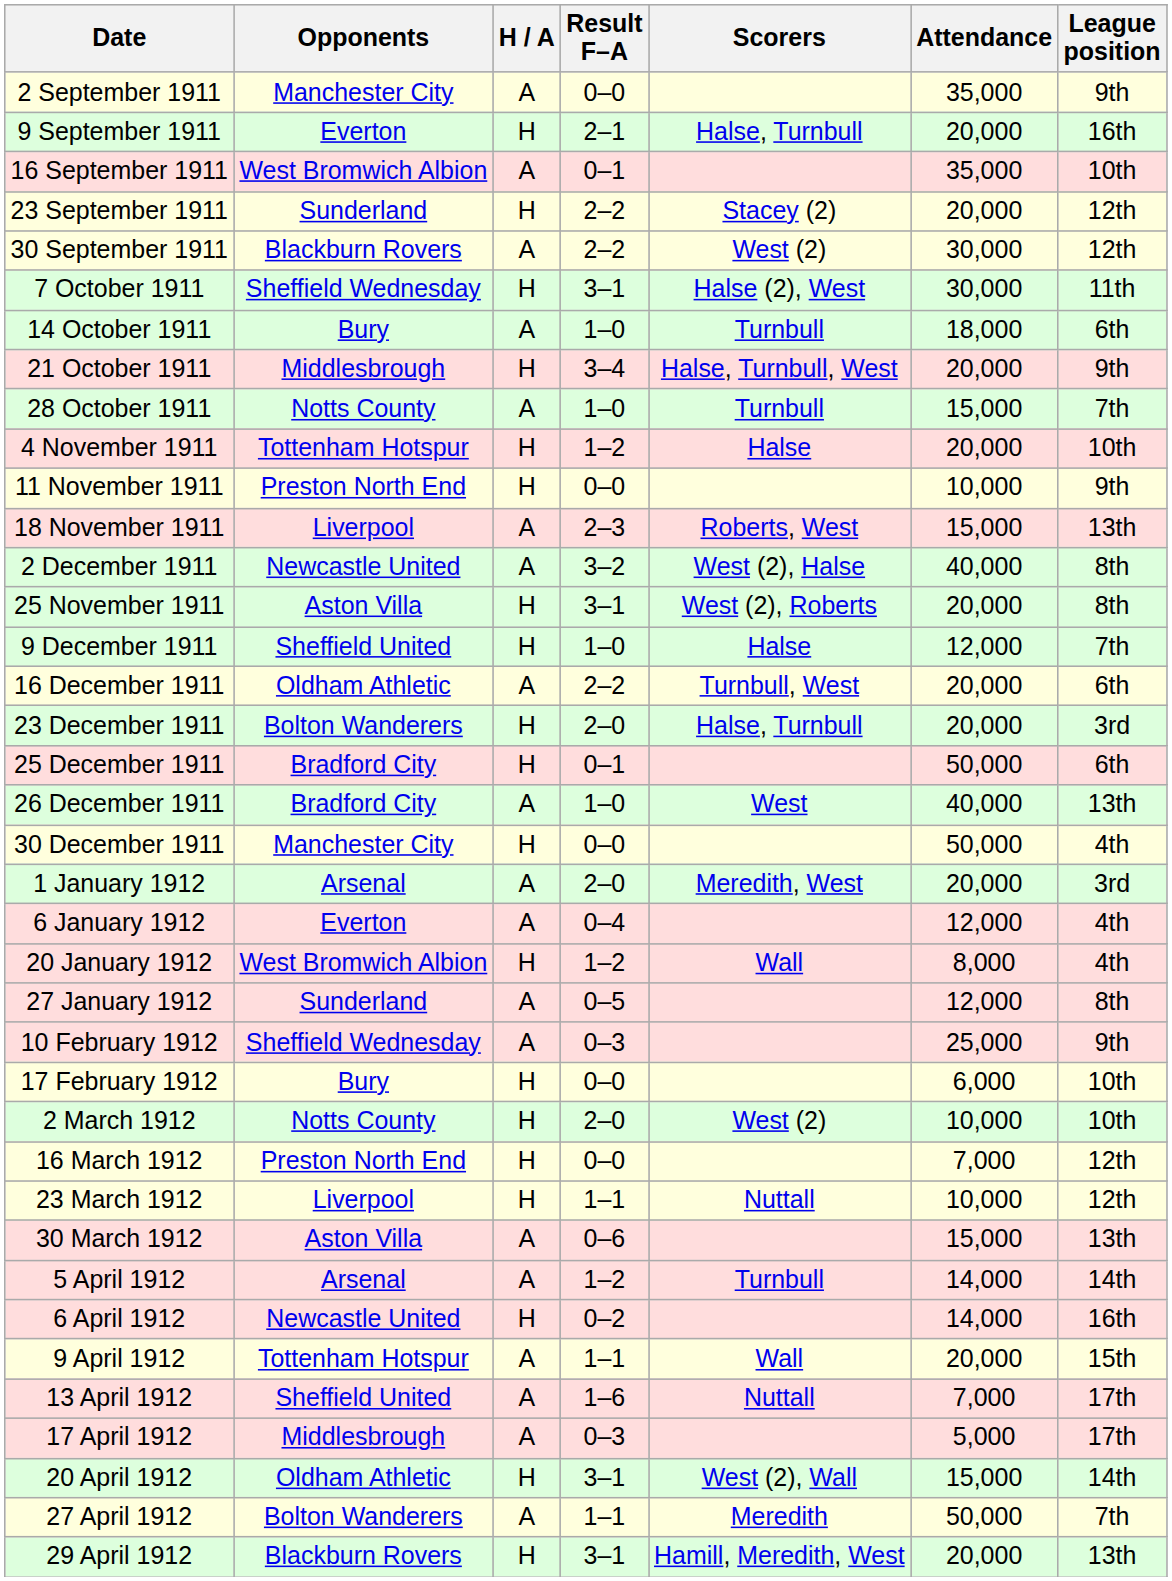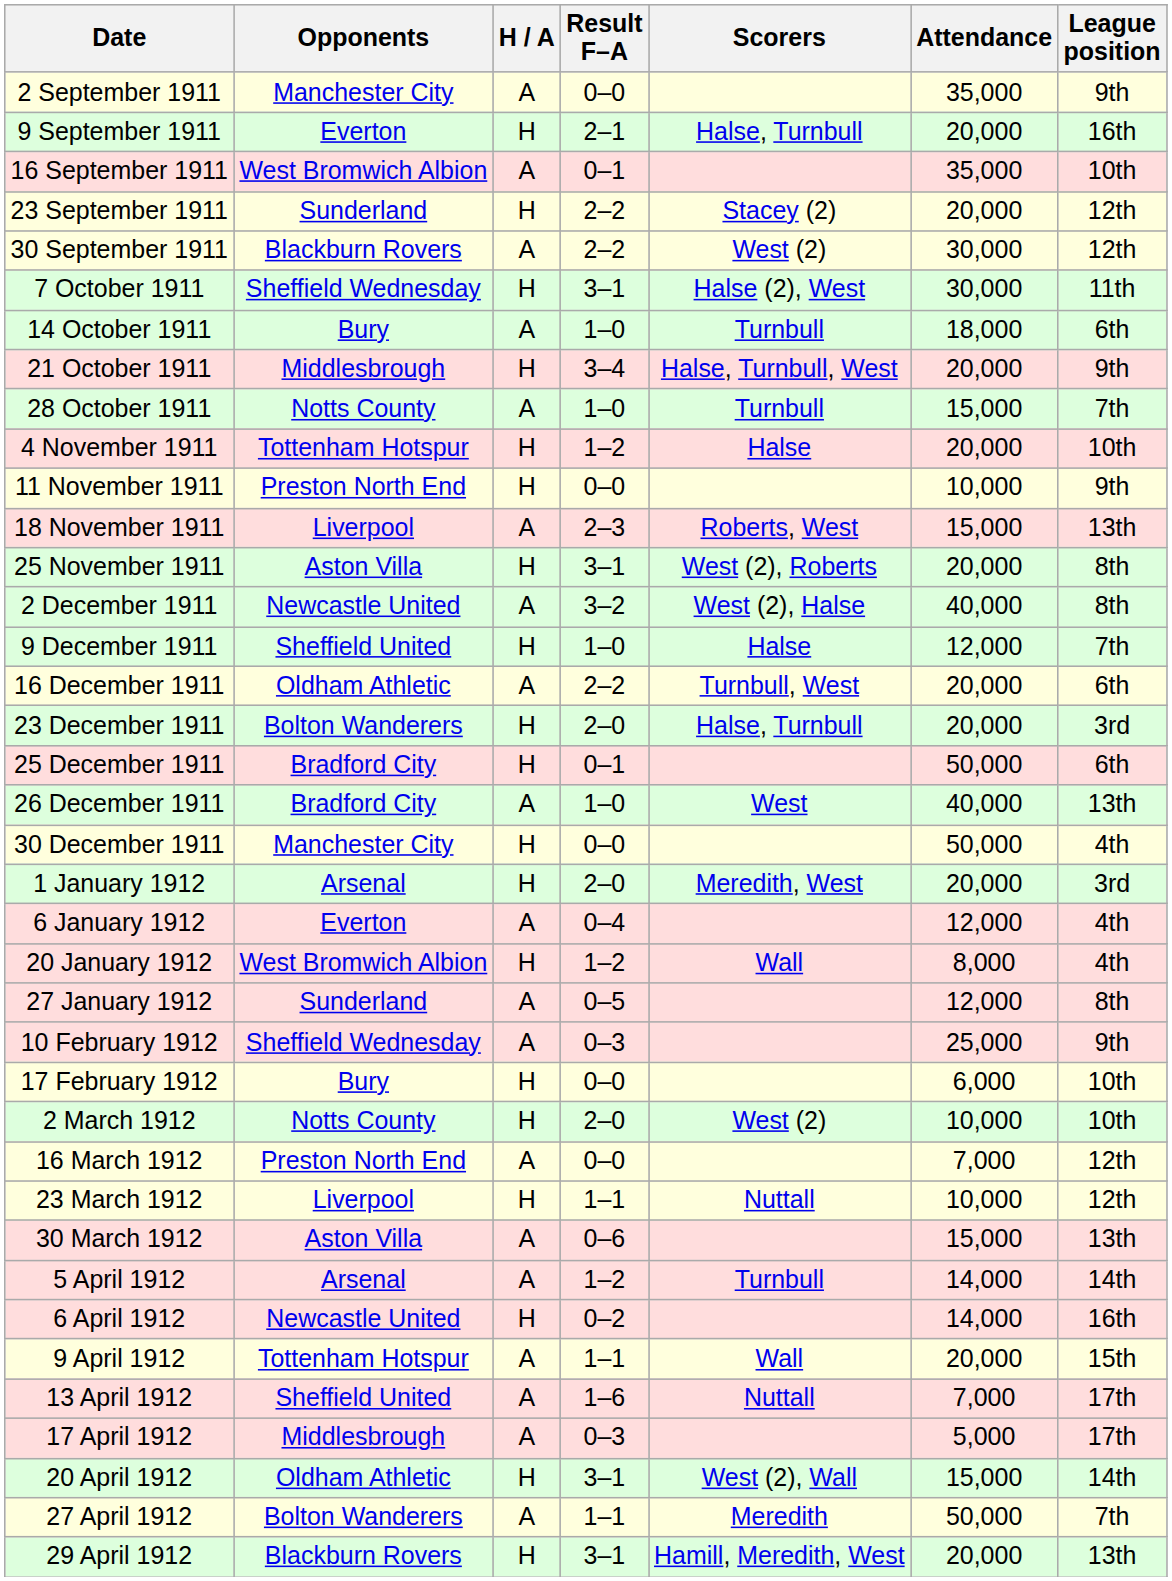rows swapped: 25 November 1911 <-> 2 December 1911
1 January 1912 | H / A: A -> H
16 March 1912 | H / A: H -> A
